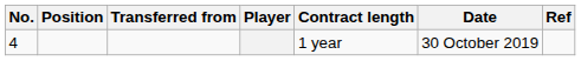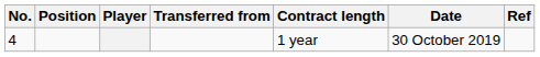columns swapped: Player <-> Transferred from
